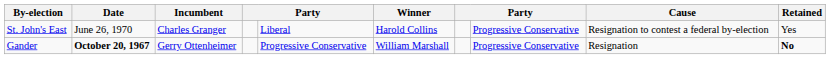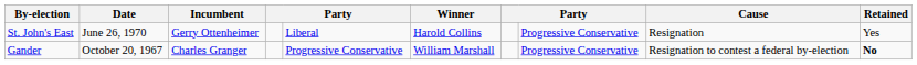St. John's East | Incumbent: Charles Granger -> Gerry Ottenheimer
St. John's East | Cause: Resignation to contest a federal by-election -> Resignation
Gander | Date: bold -> normal
Gander | Incumbent: Gerry Ottenheimer -> Charles Granger
Gander | Cause: Resignation -> Resignation to contest a federal by-election
